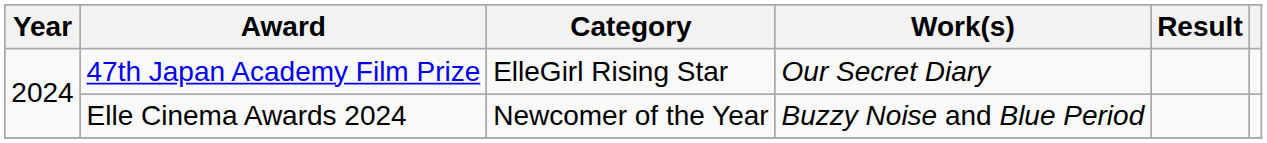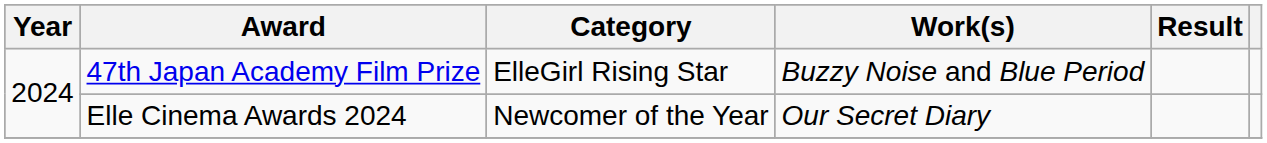47th Japan Academy Film Prize | Work(s): Our Secret Diary -> Buzzy Noise and Blue Period
Elle Cinema Awards 2024 | Work(s): Buzzy Noise and Blue Period -> Our Secret Diary
